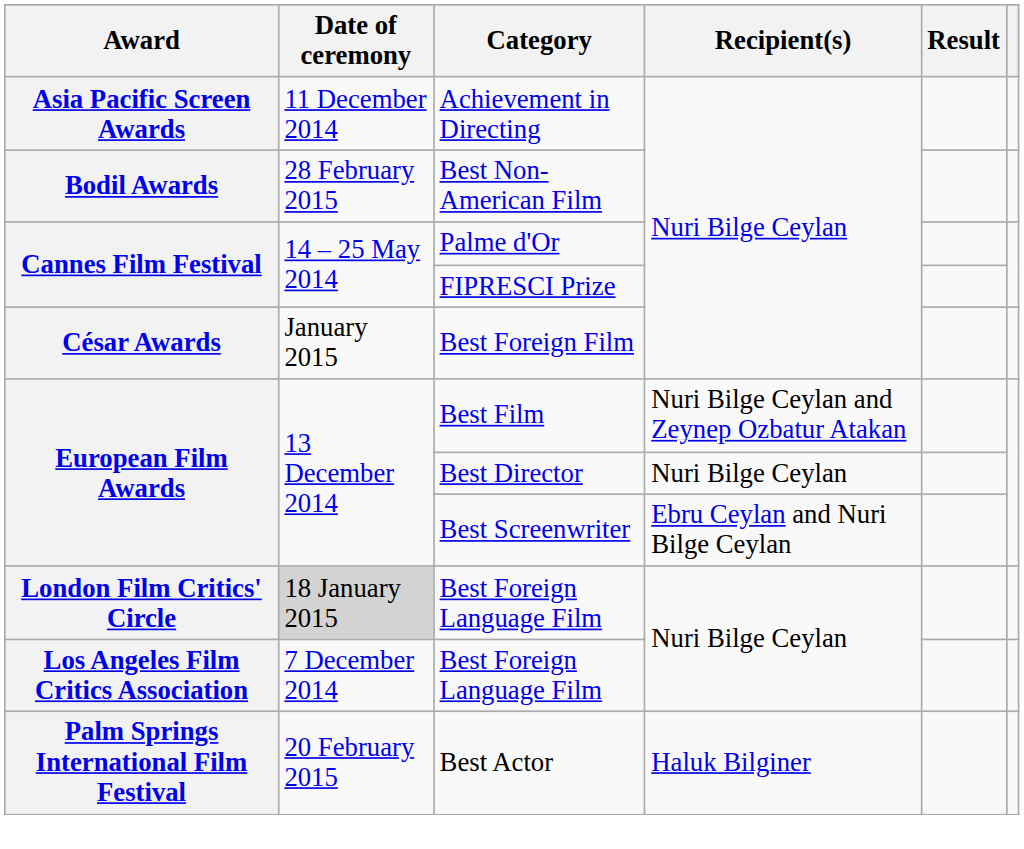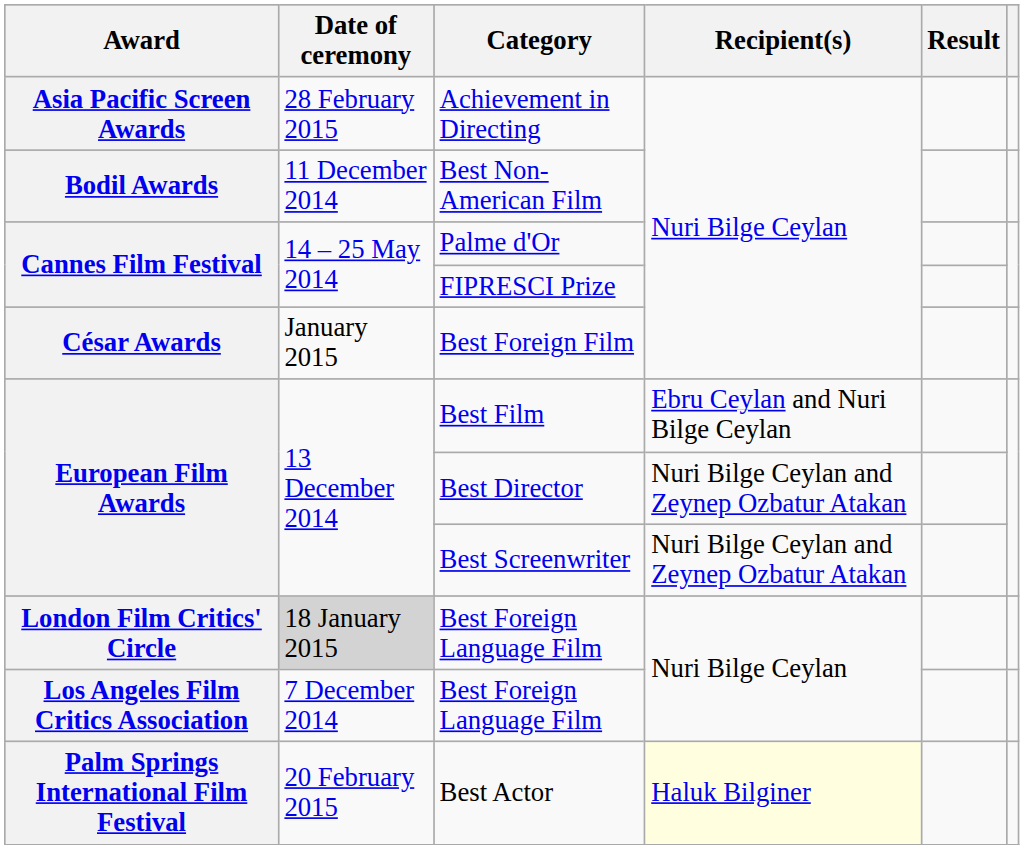Achievement in Directing | Date of ceremony: 11 December 2014 -> 28 February 2015
Best Non-American Film | Date of ceremony: 28 February 2015 -> 11 December 2014
Best Film | Recipient(s): Nuri Bilge Ceylan and Zeynep Ozbatur Atakan -> Ebru Ceylan and Nuri Bilge Ceylan
Best Director | Recipient(s): Nuri Bilge Ceylan -> Nuri Bilge Ceylan and Zeynep Ozbatur Atakan
Best Screenwriter | Recipient(s): Ebru Ceylan and Nuri Bilge Ceylan -> Nuri Bilge Ceylan and Zeynep Ozbatur Atakan
Best Actor | Recipient(s): no background -> lightyellow background
